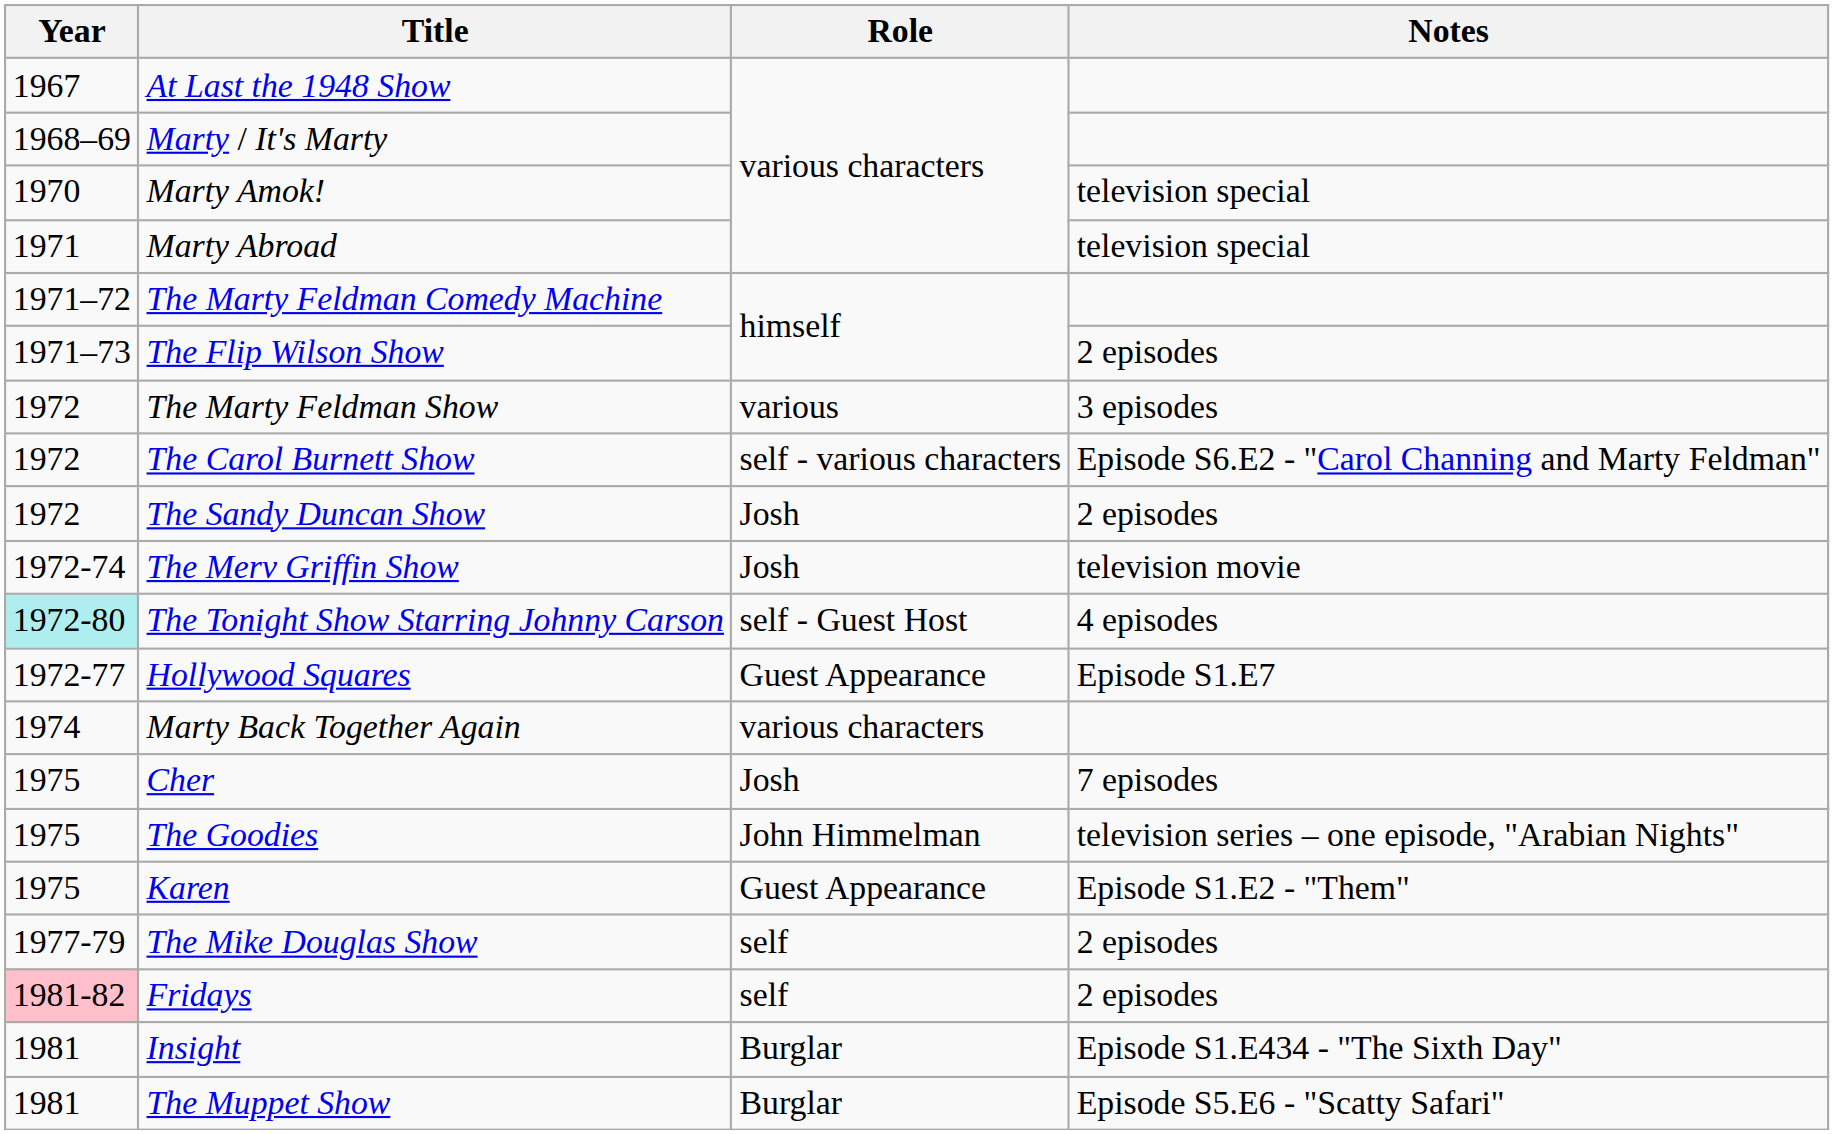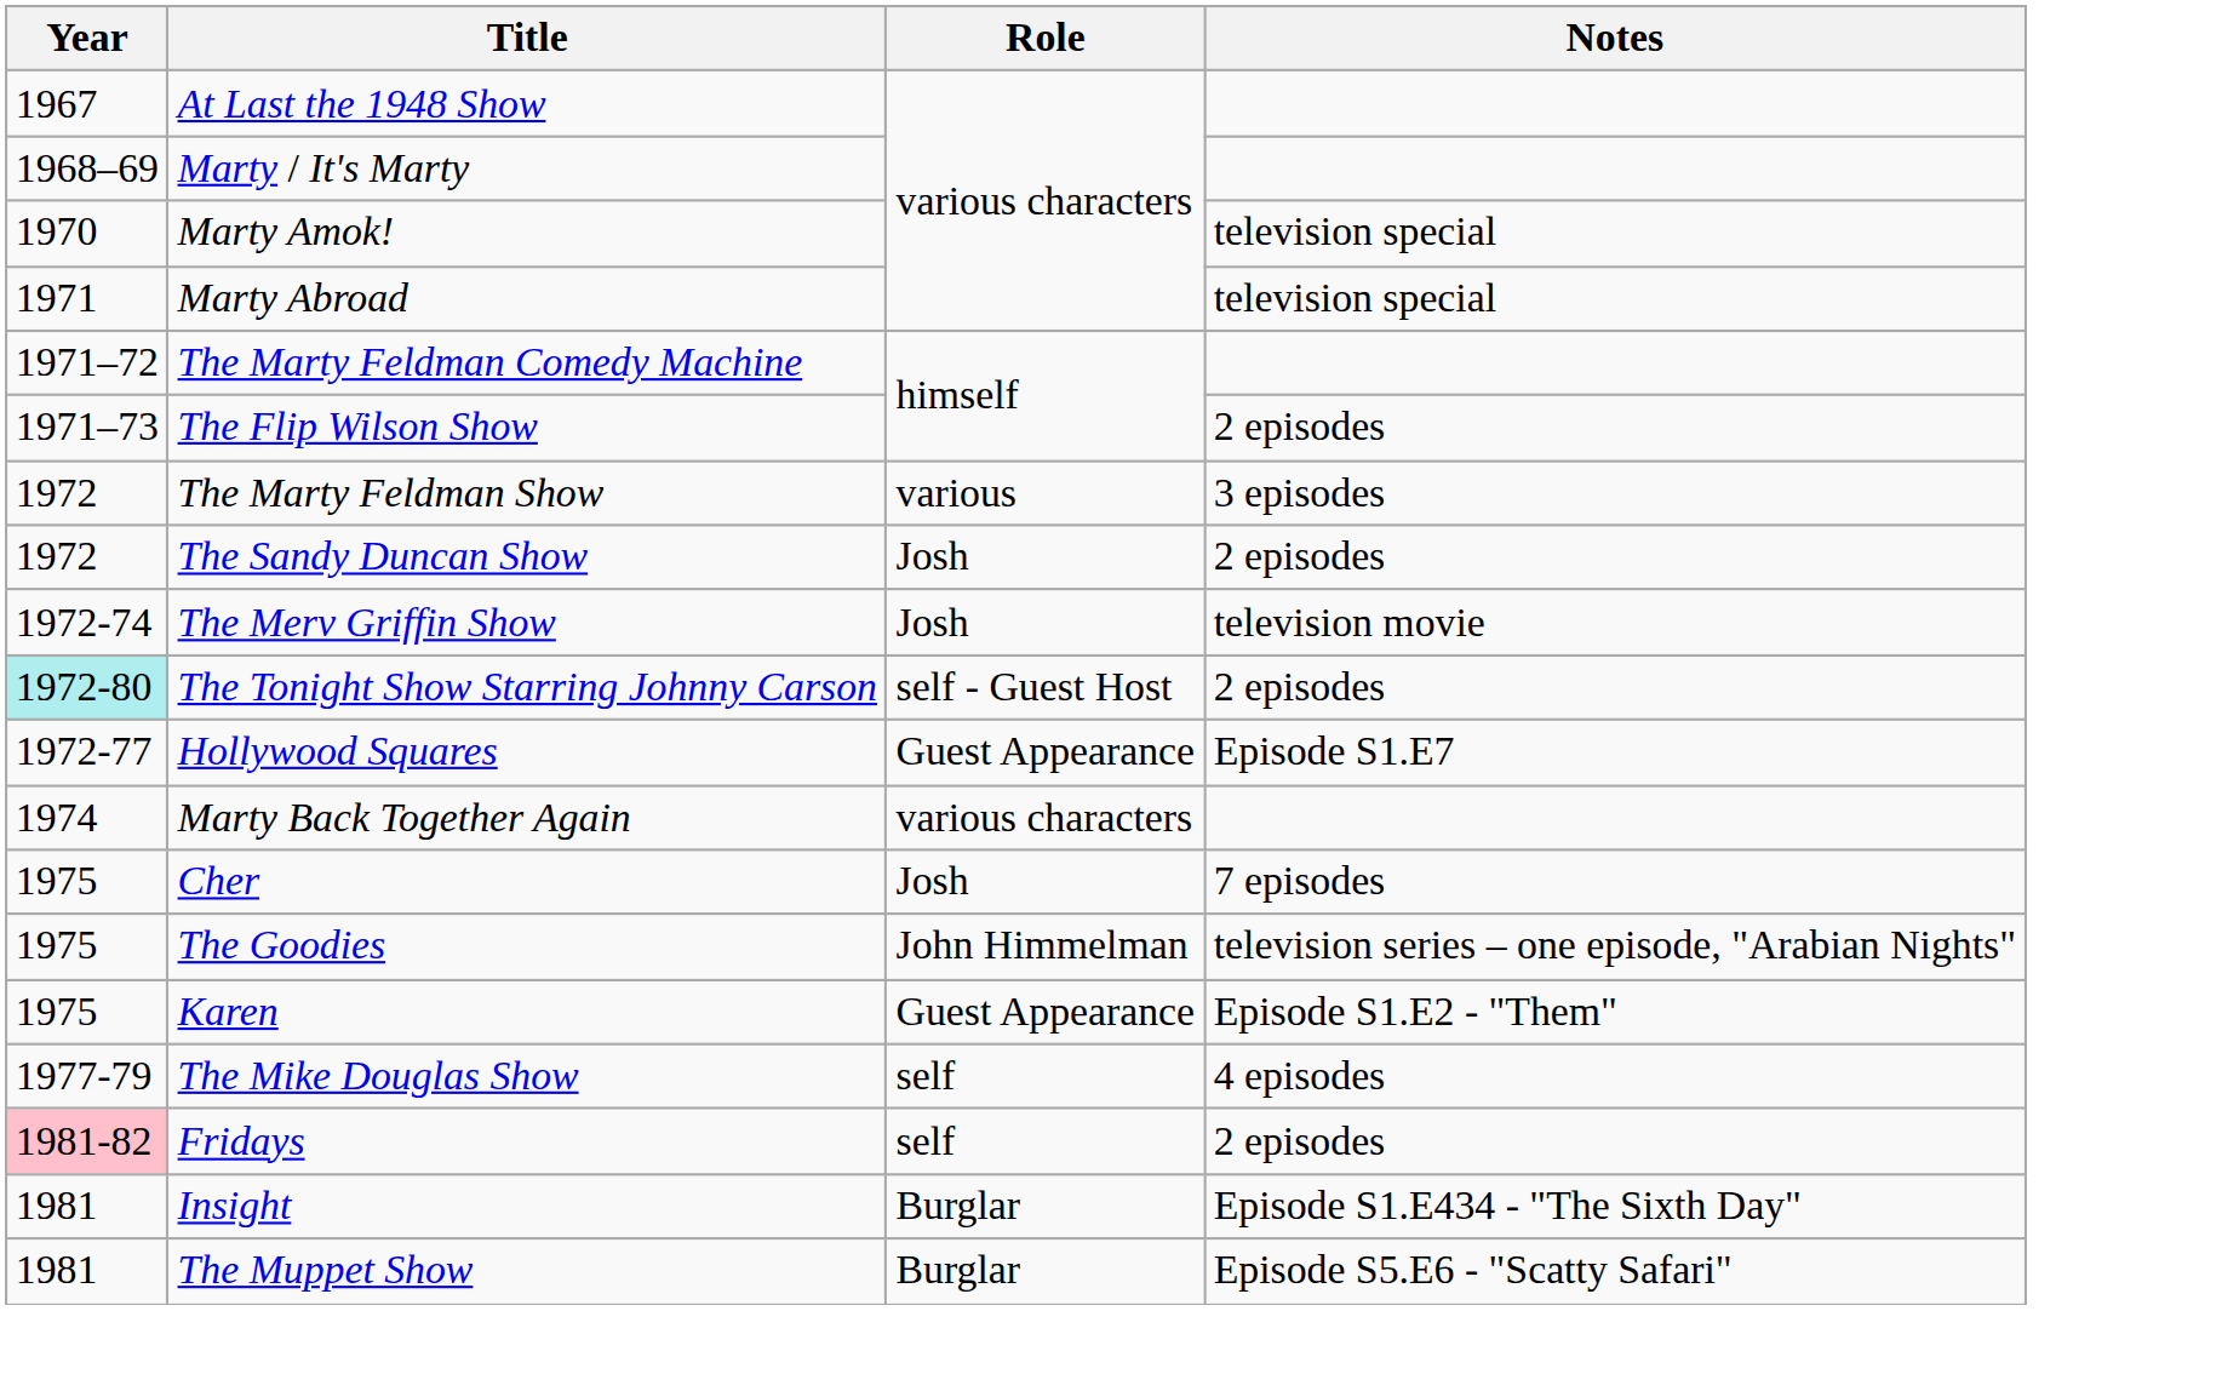- row: 1972 | The Carol Burnett Show | self - various characters | Episode S6.E2 - "Carol Channing and Marty Feldman"
The Tonight Show Starring Johnny Carson | Notes: 4 episodes -> 2 episodes
The Mike Douglas Show | Notes: 2 episodes -> 4 episodes
